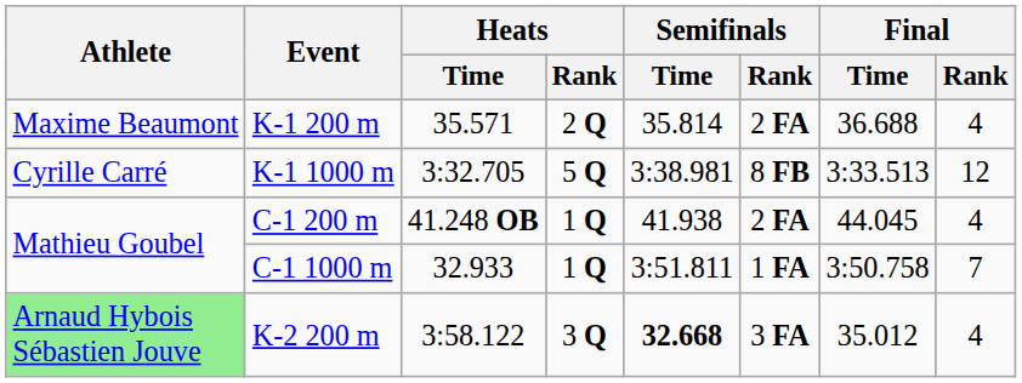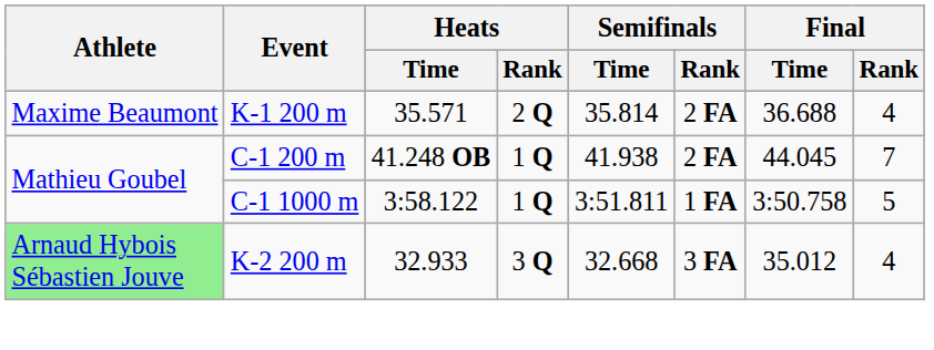- row: Cyrille Carré | K-1 1000 m | 3:32.705 | 5 Q | 3:38.981 | 8 FB | 3:33.513 | 12
C-1 200 m | Final / Rank: 4 -> 7
C-1 1000 m | Heats / Time: 32.933 -> 3:58.122
C-1 1000 m | Final / Rank: 7 -> 5
K-2 200 m | Heats / Time: 3:58.122 -> 32.933
K-2 200 m | Semifinals / Time: bold -> normal
